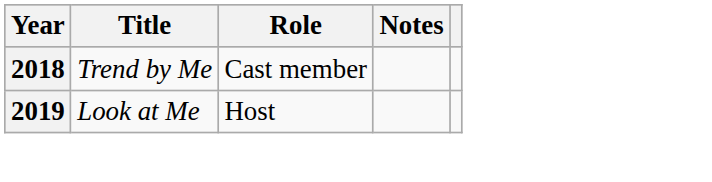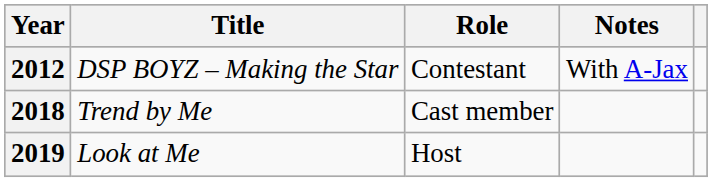+ row: 2012 | DSP BOYZ – Making the Star | Contestant | With A-Jax
